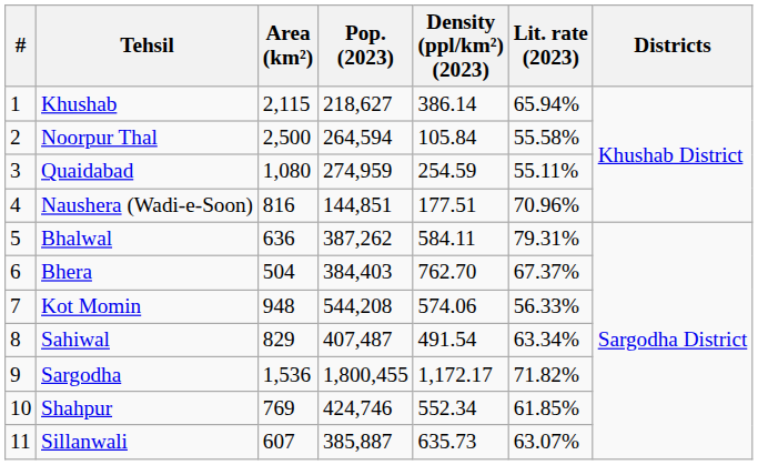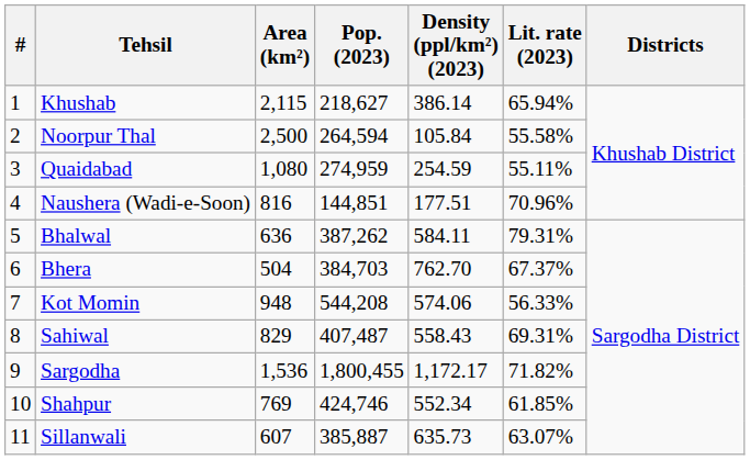Bhera | Pop. (2023): 384,403 -> 384,703
Sahiwal | Density (ppl/km²) (2023): 491.54 -> 558.43
Sahiwal | Lit. rate (2023): 63.34% -> 69.31%
